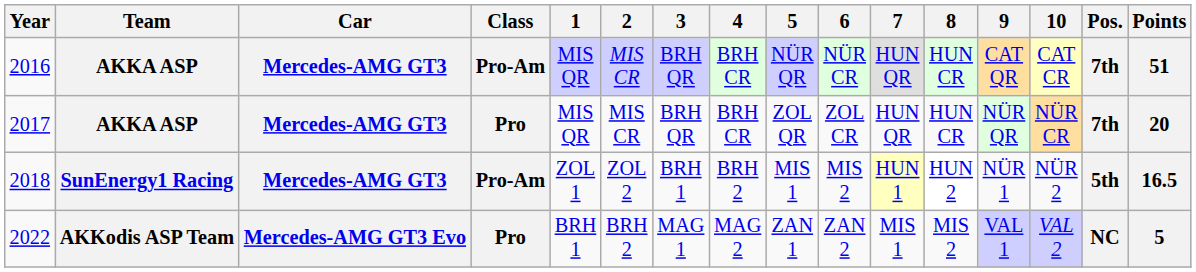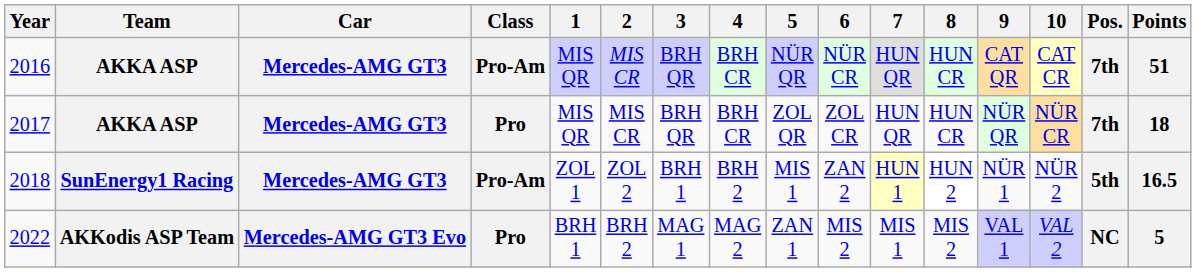2017 | Points: 20 -> 18
2018 | 6: MIS 2 -> ZAN 2
2022 | 6: ZAN 2 -> MIS 2
